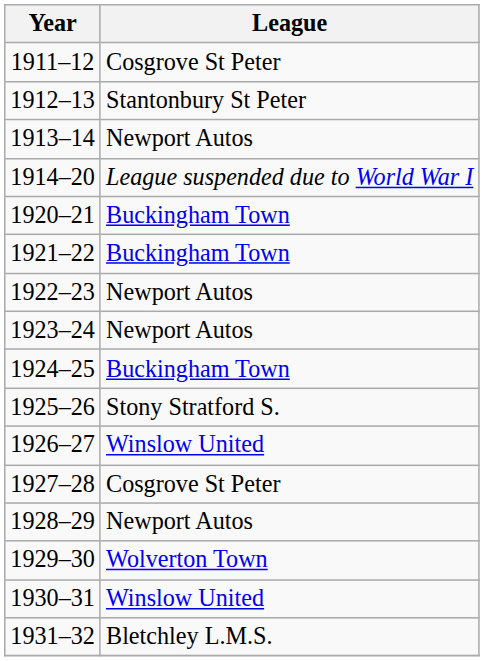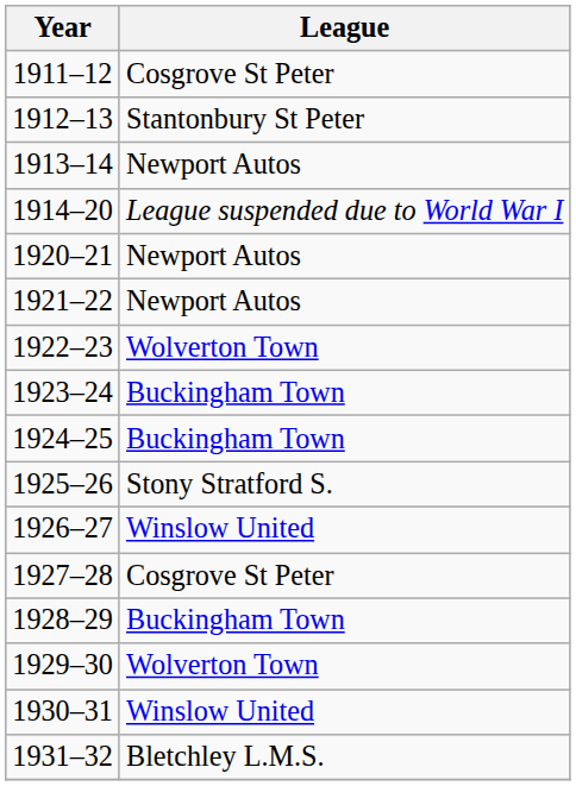1920–21 | League: Buckingham Town -> Newport Autos
1921–22 | League: Buckingham Town -> Newport Autos
1922–23 | League: Newport Autos -> Wolverton Town
1923–24 | League: Newport Autos -> Buckingham Town
1928–29 | League: Newport Autos -> Buckingham Town
